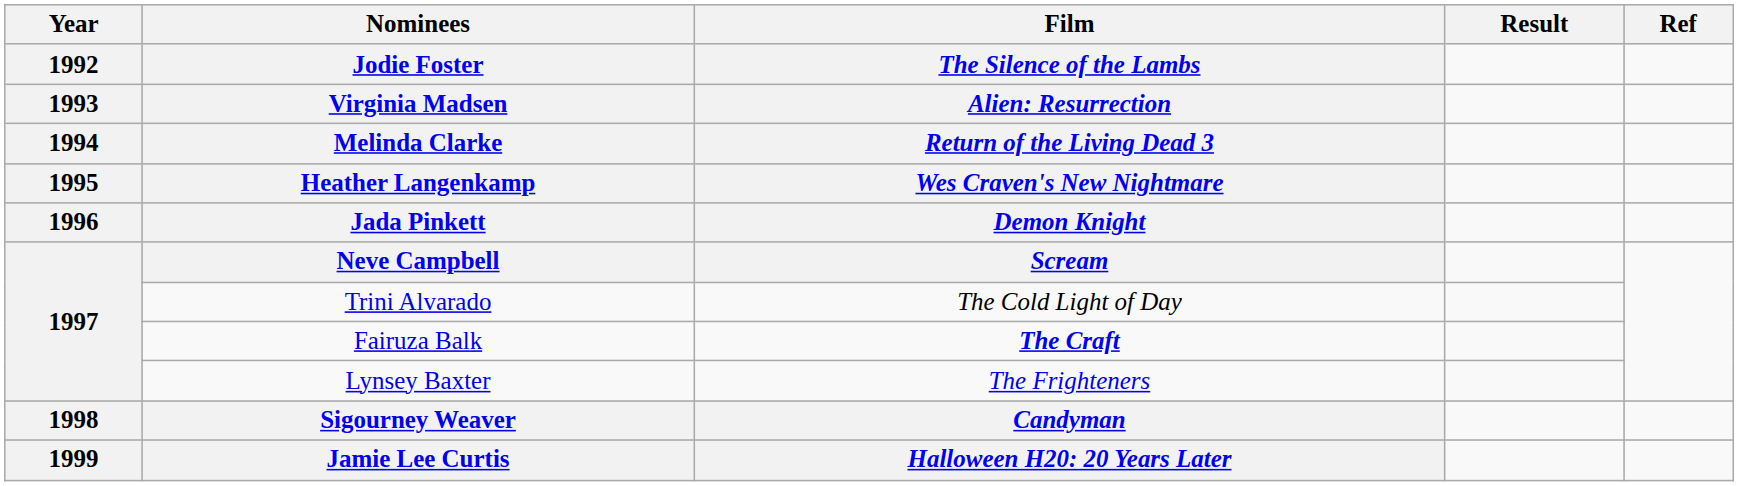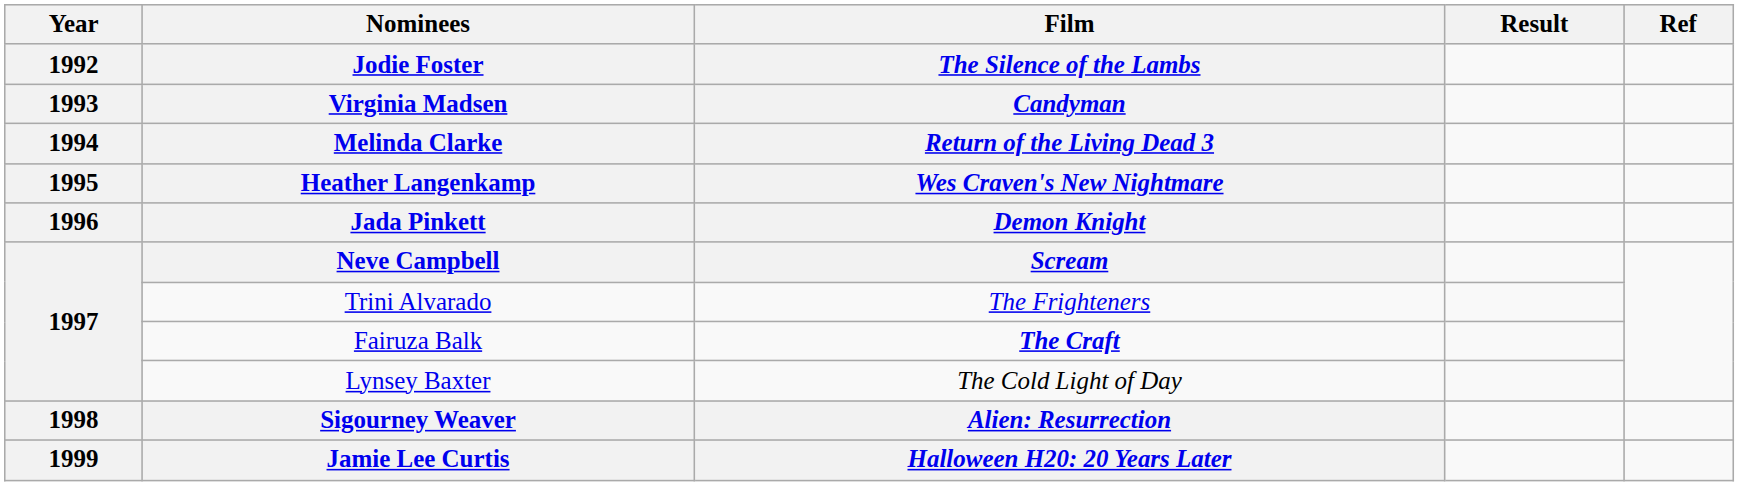Virginia Madsen | Film: Alien: Resurrection -> Candyman
Trini Alvarado | Film: The Cold Light of Day -> The Frighteners
Lynsey Baxter | Film: The Frighteners -> The Cold Light of Day
Sigourney Weaver | Film: Candyman -> Alien: Resurrection
